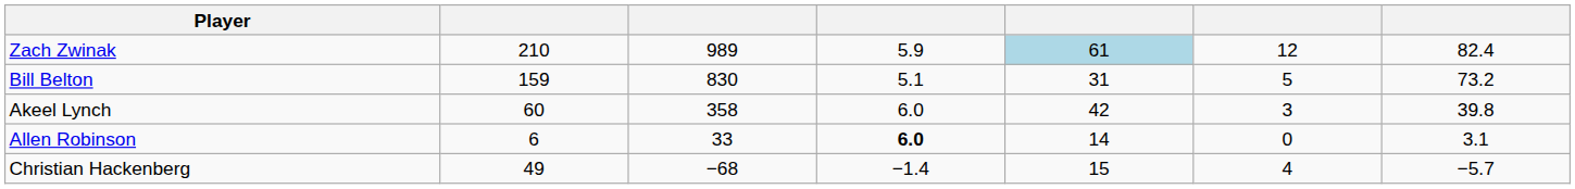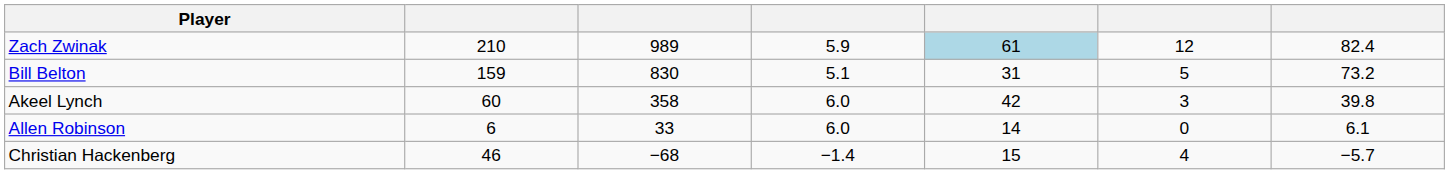Allen Robinson | column 4: bold -> normal
Allen Robinson | column 7: 3.1 -> 6.1
Christian Hackenberg | column 2: 49 -> 46
